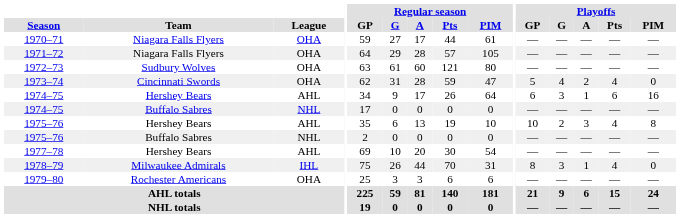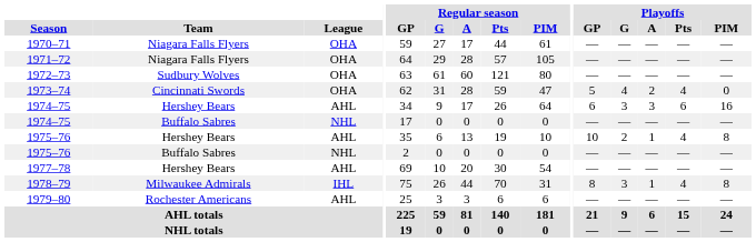1974–75 / Hershey Bears | Playoffs / A: 1 -> 3
1975–76 / Hershey Bears | Playoffs / A: 3 -> 1
1978–79 | Playoffs / PIM: 0 -> 8
1979–80 | League: OHA -> AHL
